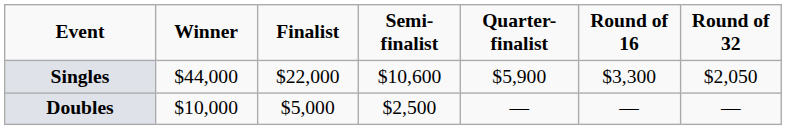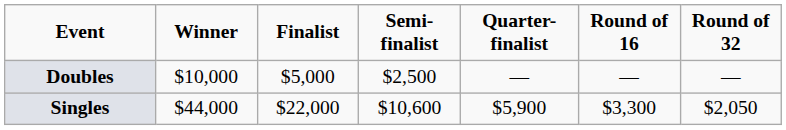rows swapped: Singles <-> Doubles
